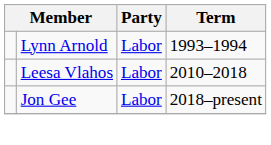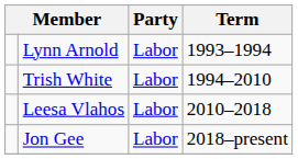+ row: Trish White | Labor | 1994–2010
